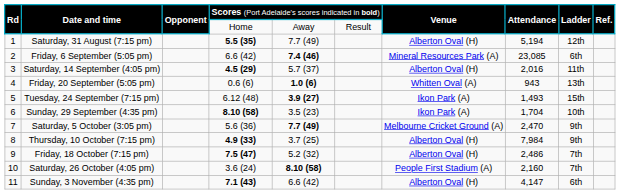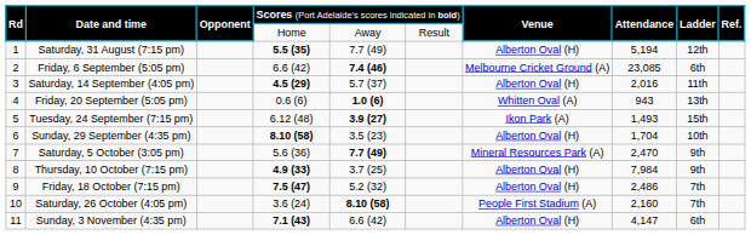Friday, 6 September (5:05 pm) | column 7: Mineral Resources Park (A) -> Melbourne Cricket Ground (A)
Sunday, 29 September (4:35 pm) | column 7: Ikon Park (A) -> Alberton Oval (H)
Saturday, 5 October (3:05 pm) | column 7: Melbourne Cricket Ground (A) -> Mineral Resources Park (A)
